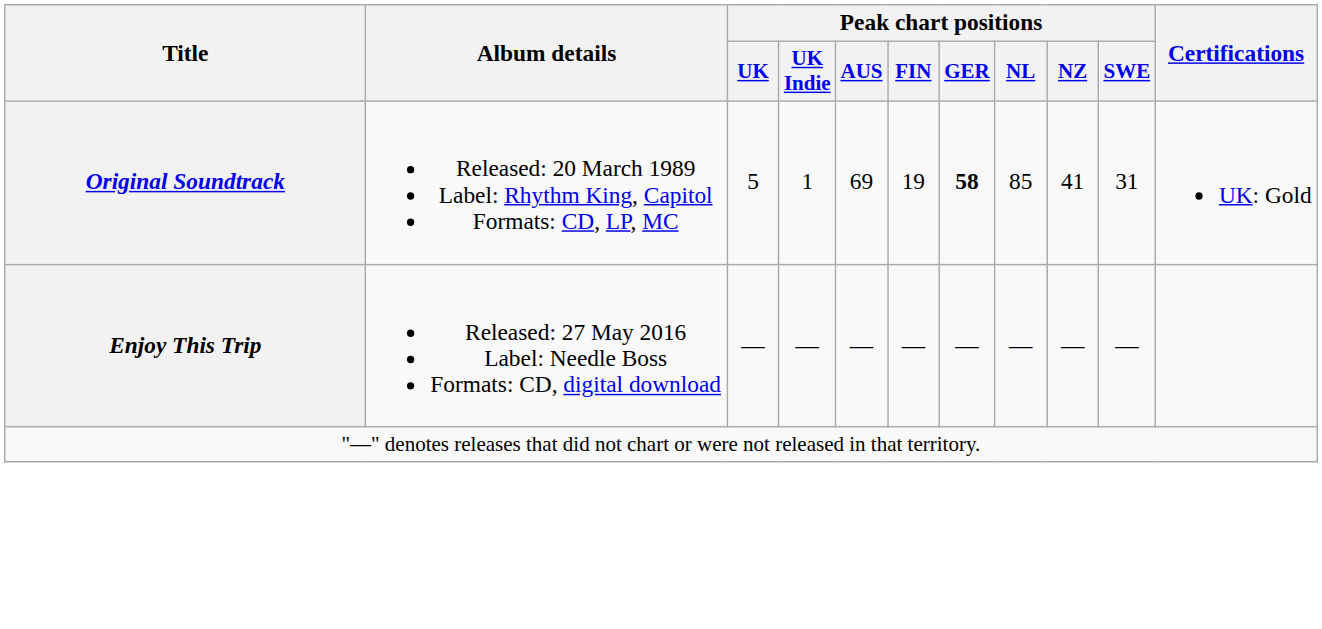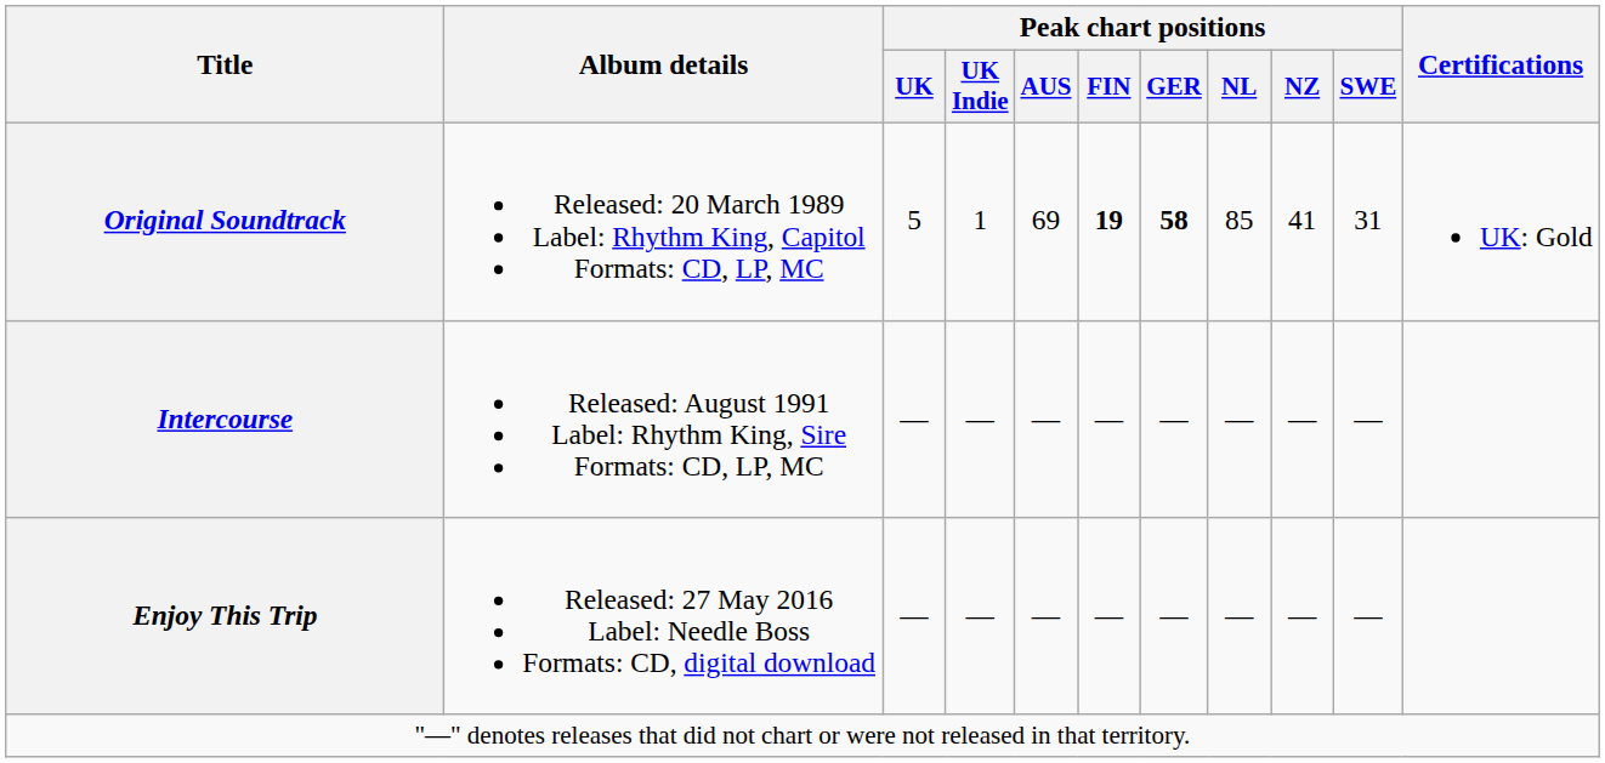Original Soundtrack | Peak chart positions / FIN: normal -> bold
+ row: Intercourse | Released: August 1991 Label: Rhythm King, Sire Formats: CD, LP, MC | — | — | — | — | — | — | — | —
